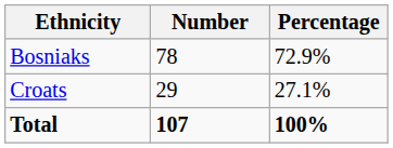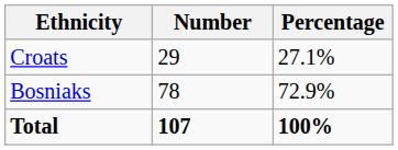rows swapped: Bosniaks <-> Croats
